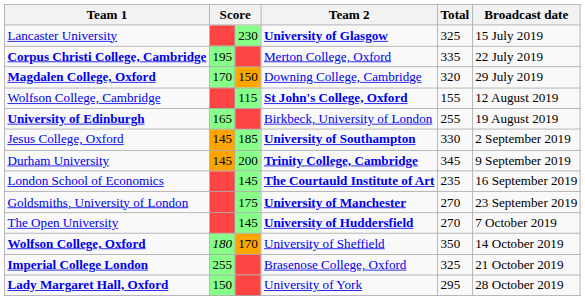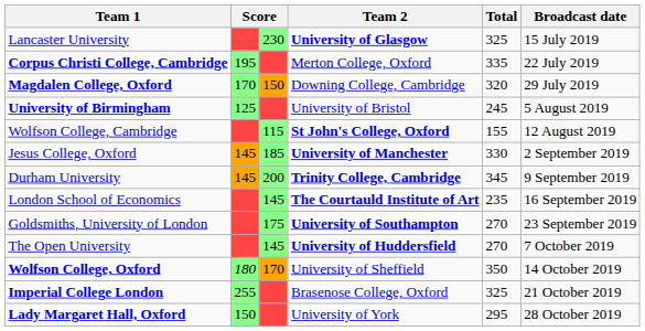+ row: University of Birmingham | 125 | University of Bristol | 245 | 5 August 2019
- row: University of Edinburgh | 165 | Birkbeck, University of London | 255 | 19 August 2019
Jesus College, Oxford | Team 2: University of Southampton -> University of Manchester
Goldsmiths, University of London | Team 2: University of Manchester -> University of Southampton
